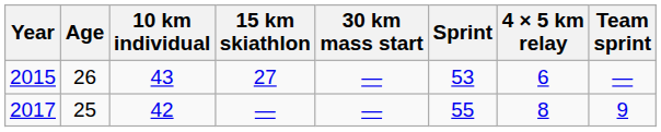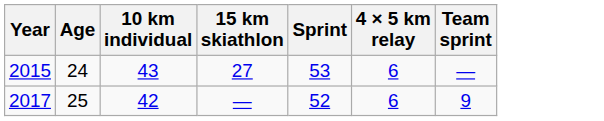- column: 30 km mass start | — | —
2015 | Age: 26 -> 24
2017 | Sprint: 55 -> 52
2017 | 4 × 5 km relay: 8 -> 6
